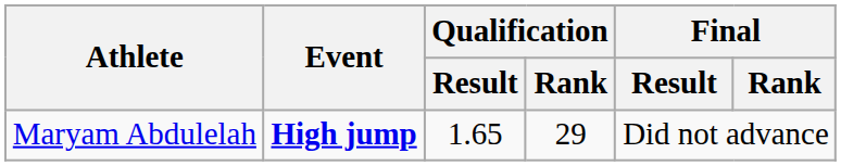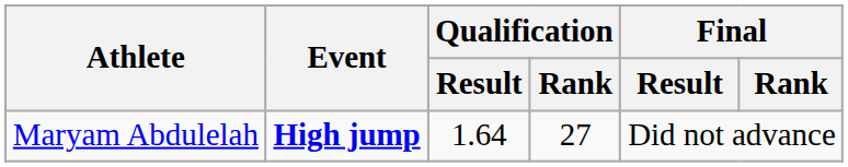Maryam Abdulelah | Qualification / Result: 1.65 -> 1.64
Maryam Abdulelah | Qualification / Rank: 29 -> 27
